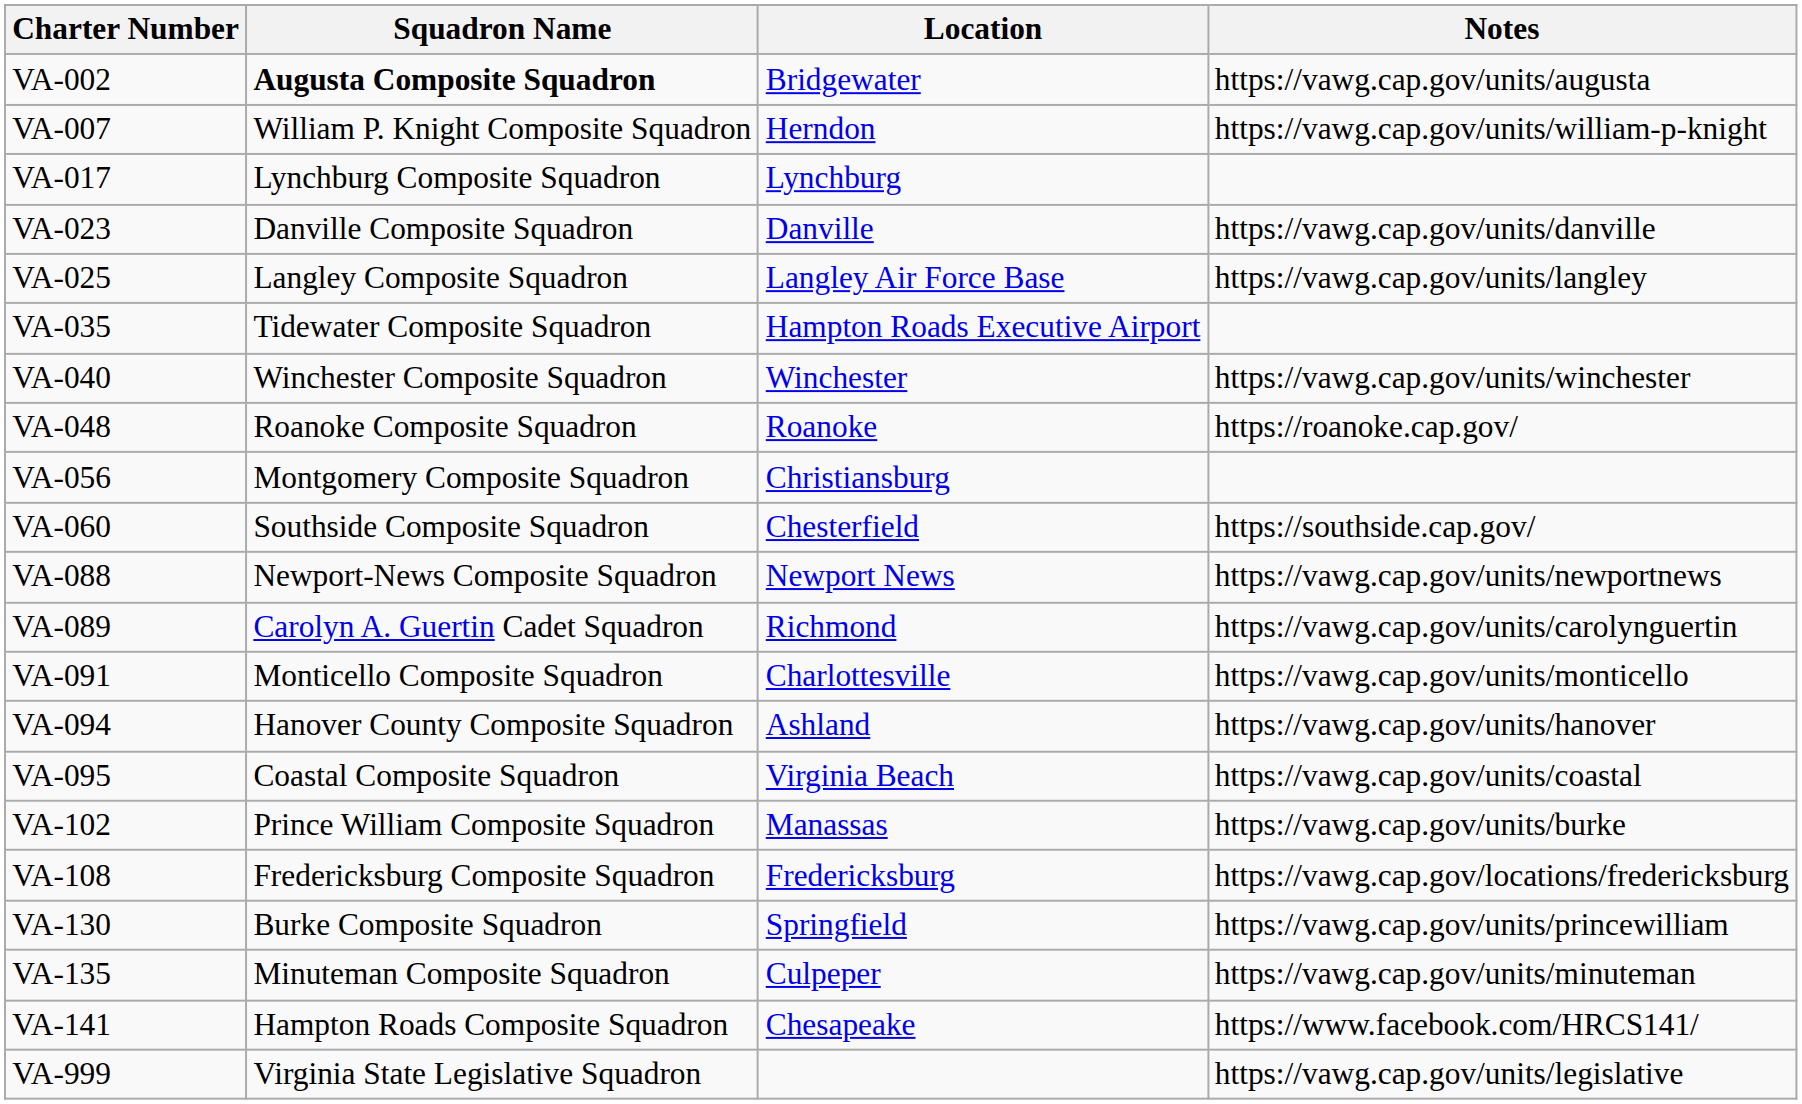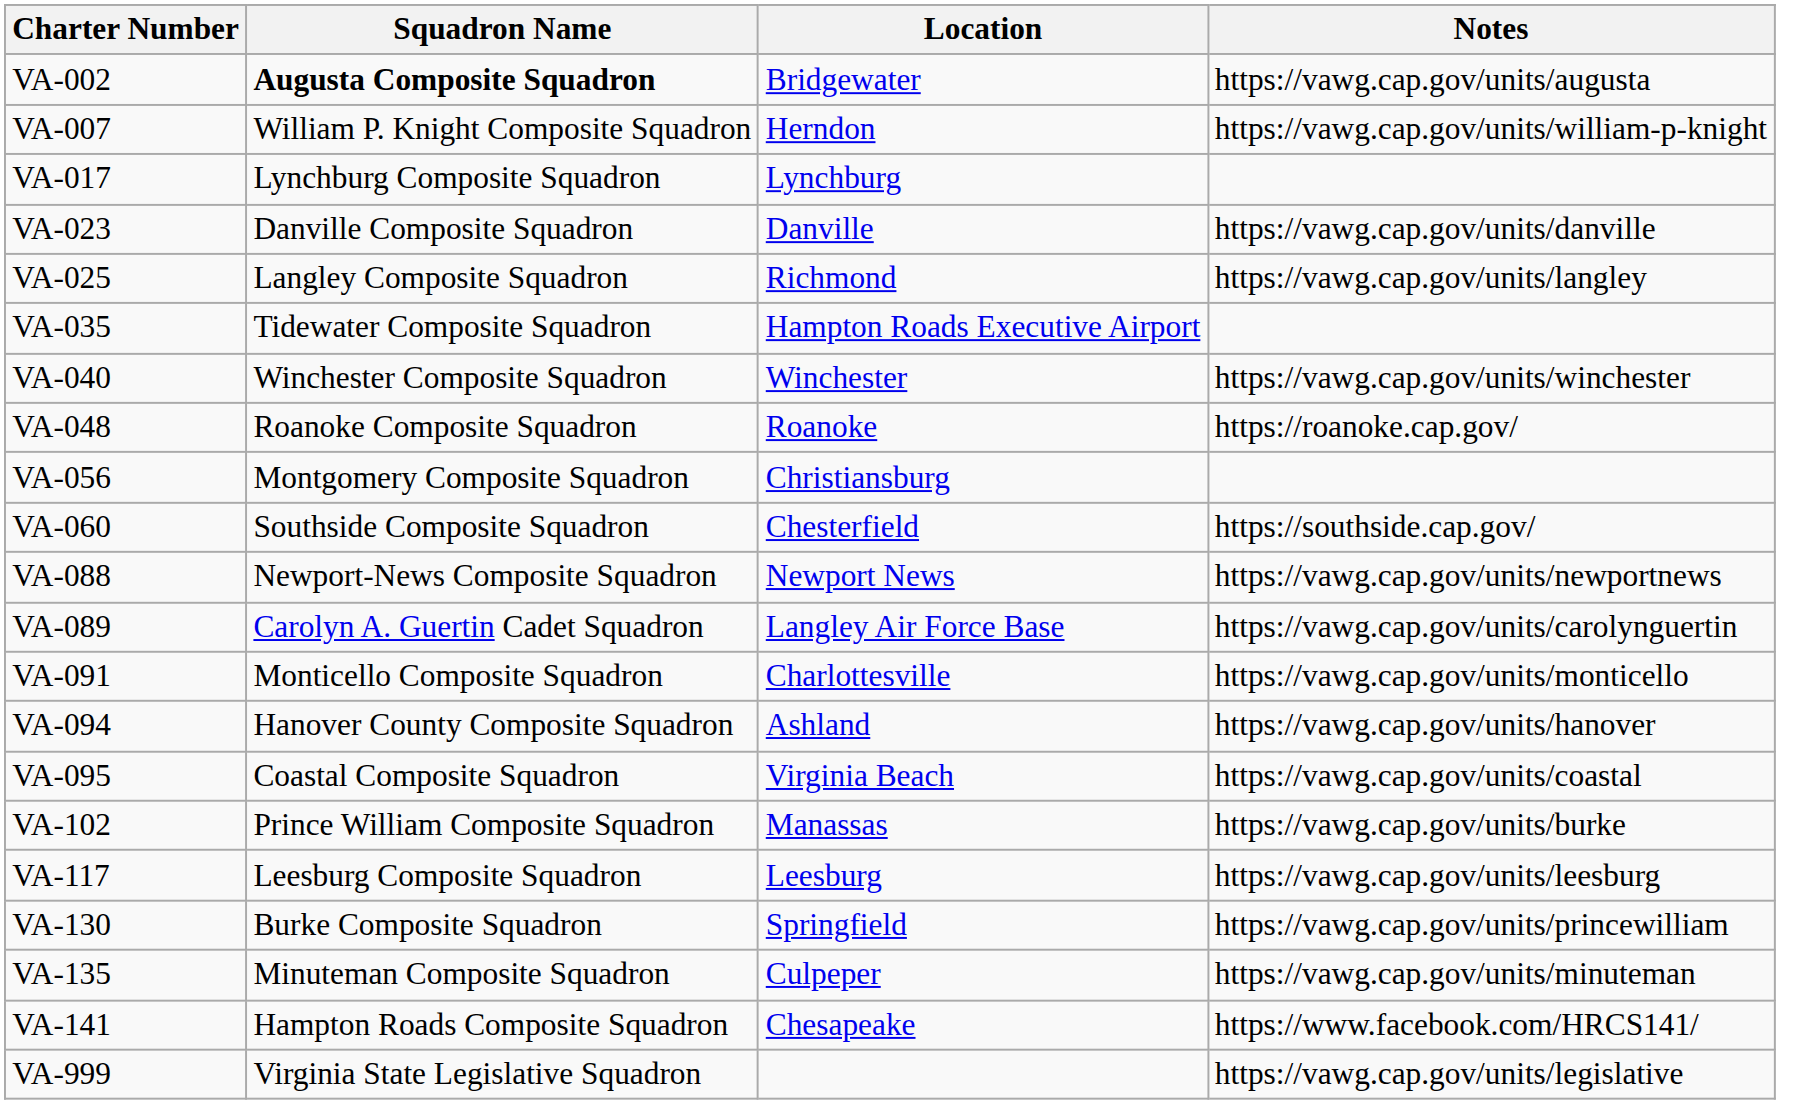VA-025 | Location: Langley Air Force Base -> Richmond
VA-089 | Location: Richmond -> Langley Air Force Base
- row: VA-108 | Fredericksburg Composite Squadron | Fredericksburg | https://vawg.cap.gov/locations/fredericksburg
+ row: VA-117 | Leesburg Composite Squadron | Leesburg | https://vawg.cap.gov/units/leesburg
